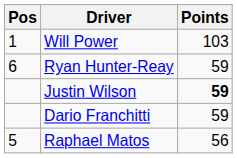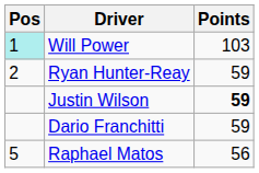Will Power | Pos: no background -> paleturquoise background
Ryan Hunter-Reay | Pos: 6 -> 2
